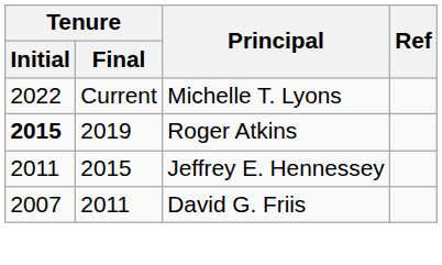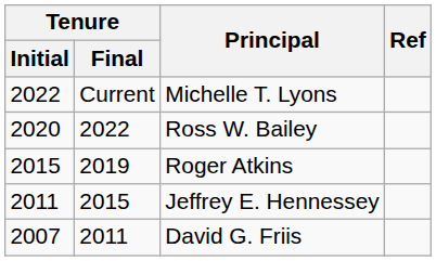+ row: 2020 | 2022 | Ross W. Bailey
Roger Atkins | Tenure / Initial: bold -> normal
